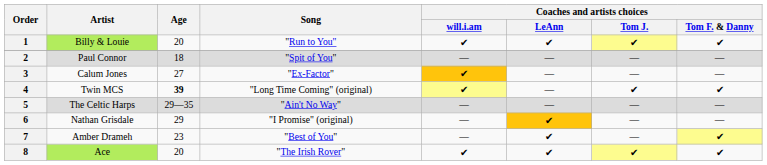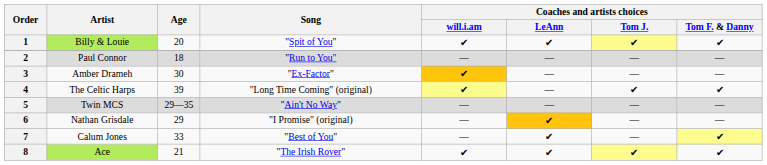1 | Song: "Run to You" -> "Spit of You"
2 | Song: "Spit of You" -> "Run to You"
3 | Artist: Calum Jones -> Amber Drameh
3 | Age: 27 -> 30
4 | Artist: Twin MCS -> The Celtic Harps
4 | Age: bold -> normal
5 | Artist: The Celtic Harps -> Twin MCS
7 | Artist: Amber Drameh -> Calum Jones
7 | Age: 23 -> 33
8 | Age: 20 -> 21
